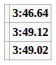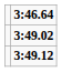rows swapped: 3:49.02 <-> 3:49.12
